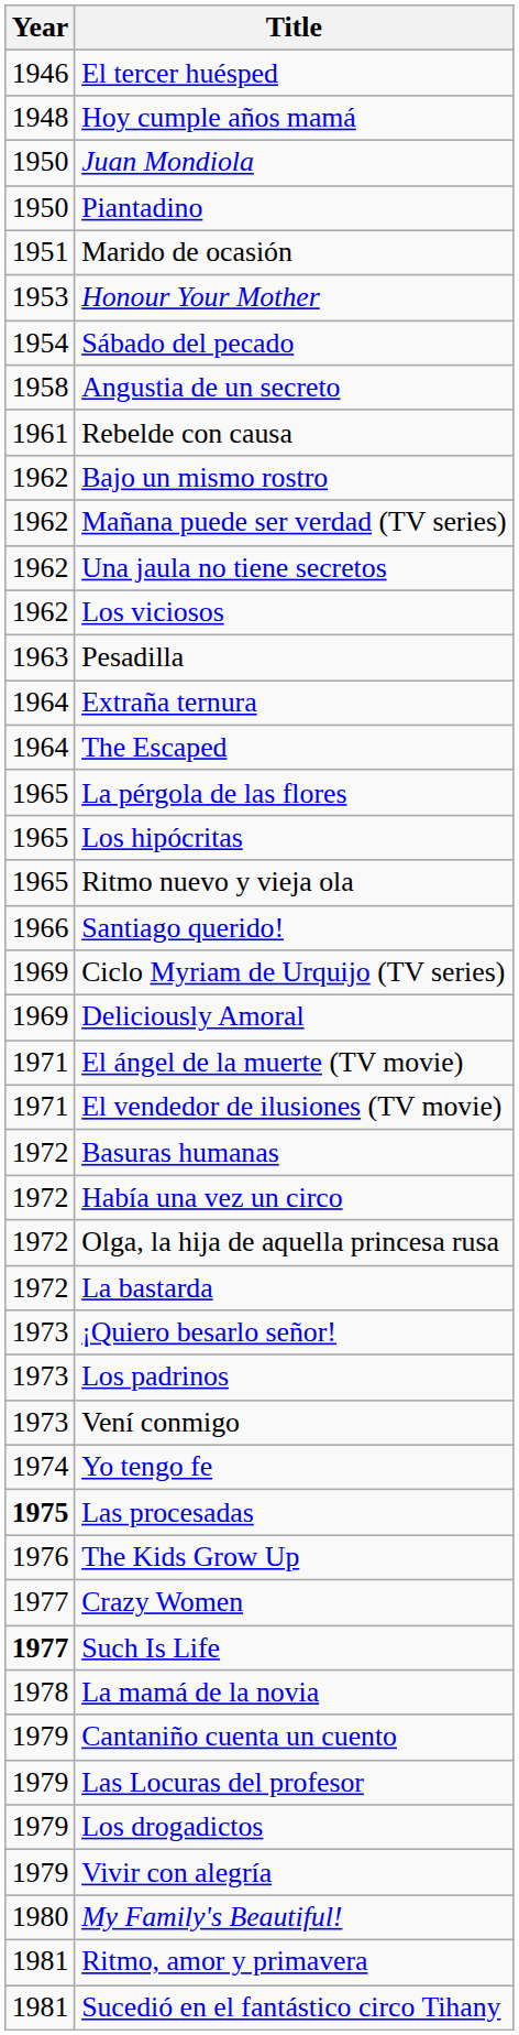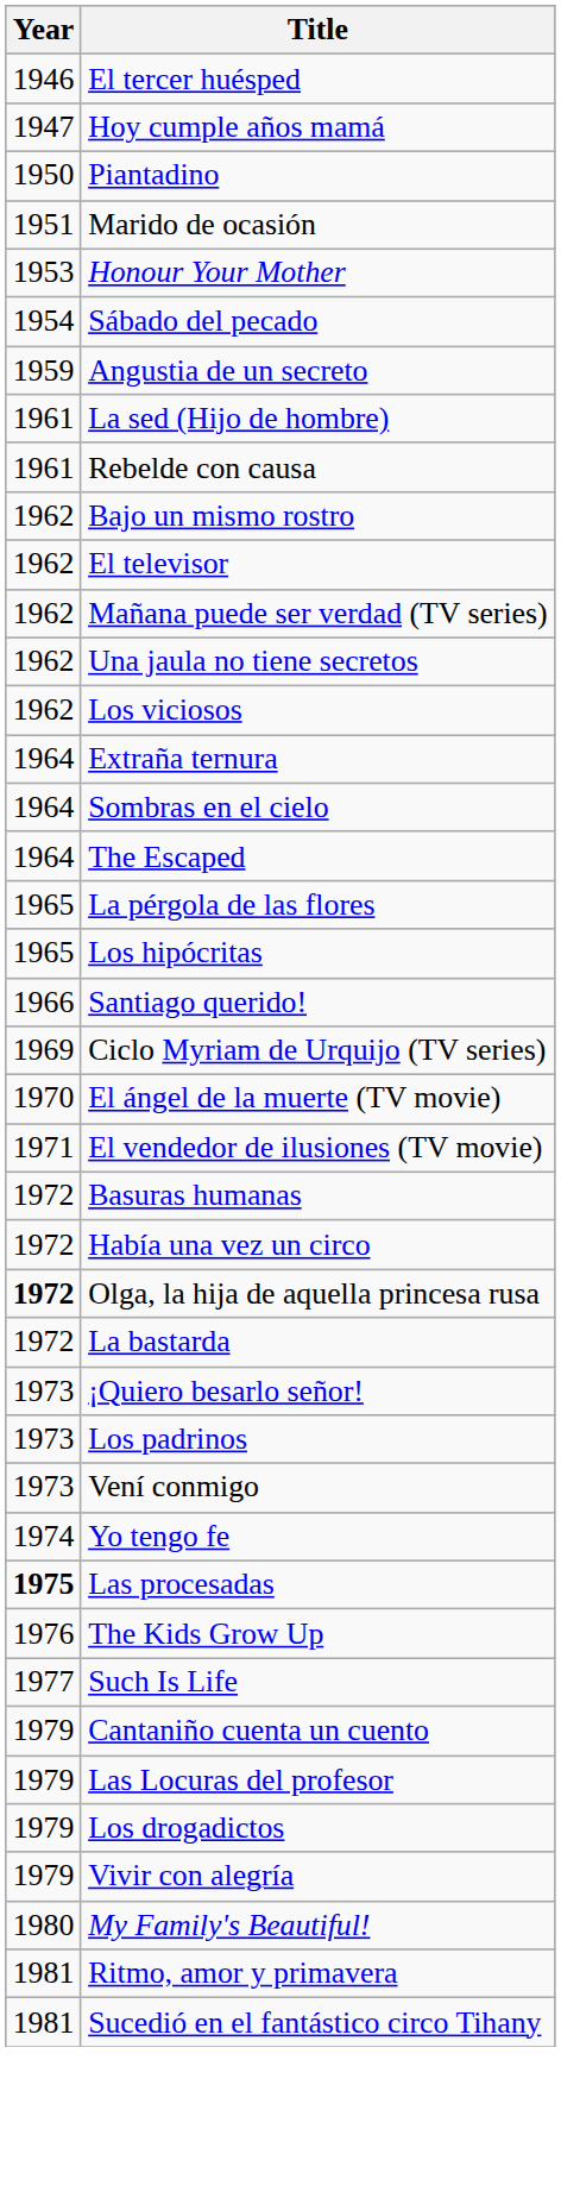Hoy cumple años mamá | Year: 1948 -> 1947
- row: 1950 | Juan Mondiola
Angustia de un secreto | Year: 1958 -> 1959
+ row: 1961 | La sed (Hijo de hombre)
+ row: 1962 | El televisor
- row: 1963 | Pesadilla
+ row: 1964 | Sombras en el cielo
- row: 1965 | Ritmo nuevo y vieja ola
- row: 1969 | Deliciously Amoral
El ángel de la muerte (TV movie) | Year: 1971 -> 1970
Olga, la hija de aquella princesa rusa | Year: normal -> bold
- row: 1977 | Crazy Women
Such Is Life | Year: bold -> normal
- row: 1978 | La mamá de la novia
